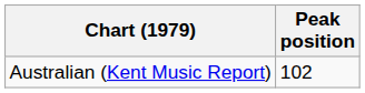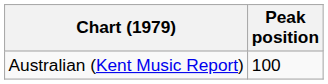Australian (Kent Music Report) | Peak position: 102 -> 100
